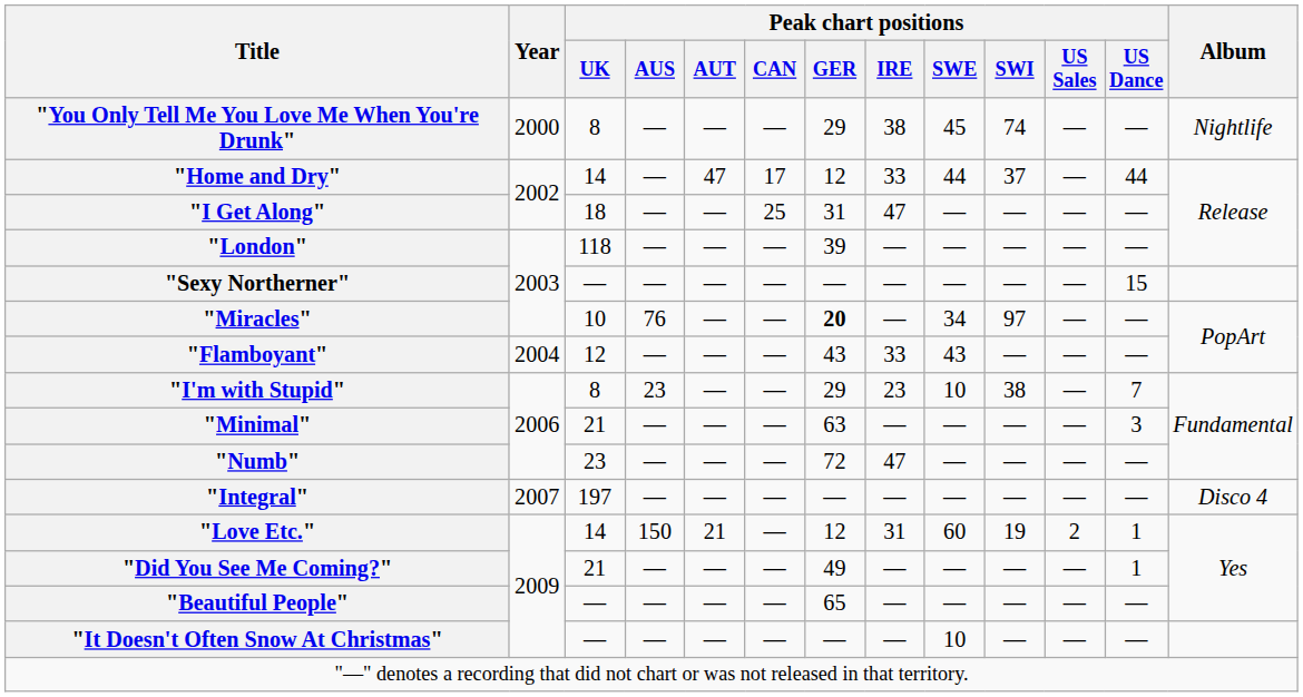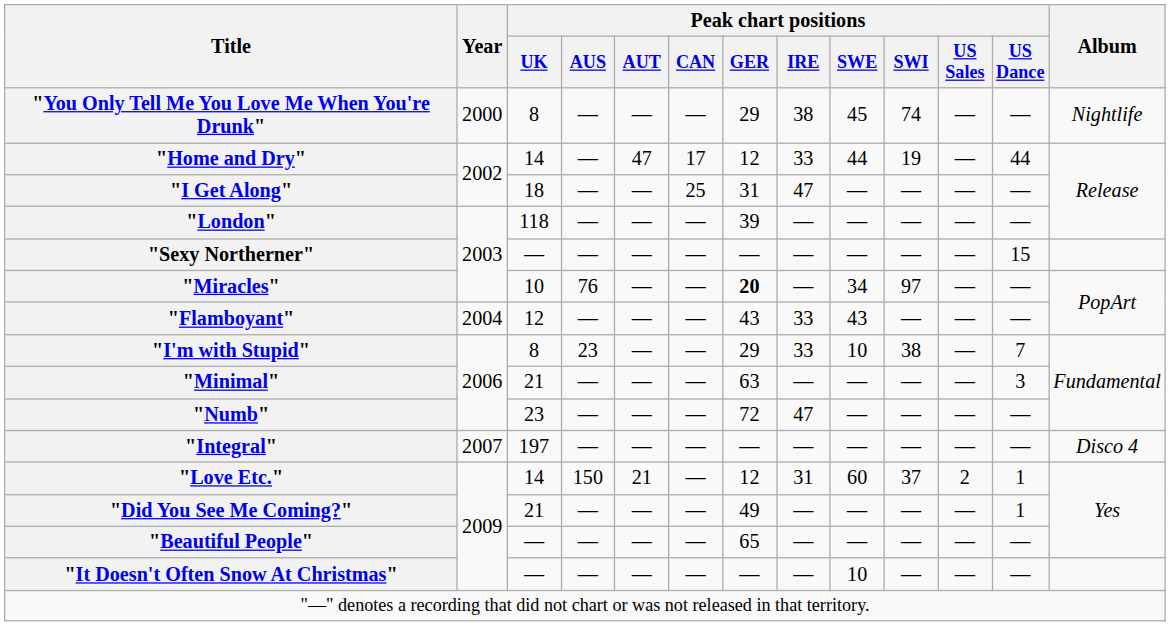"Home and Dry" | Peak chart positions / SWI: 37 -> 19
"I'm with Stupid" | Peak chart positions / IRE: 23 -> 33
"Love Etc." | Peak chart positions / SWI: 19 -> 37
